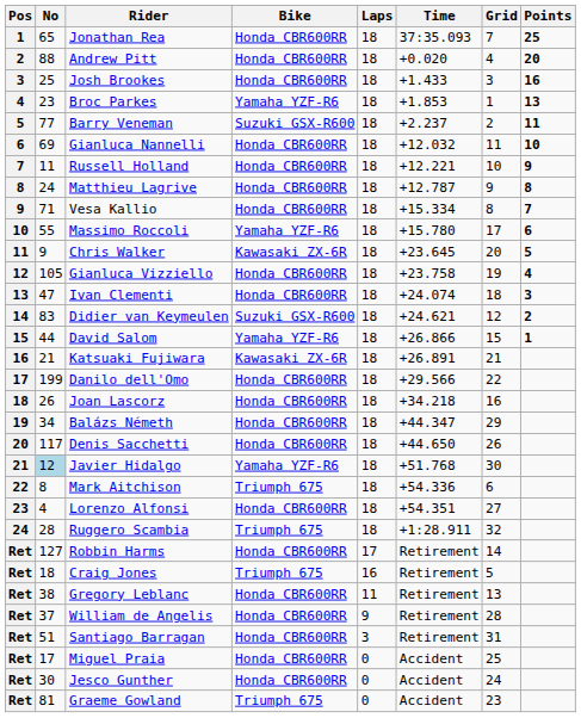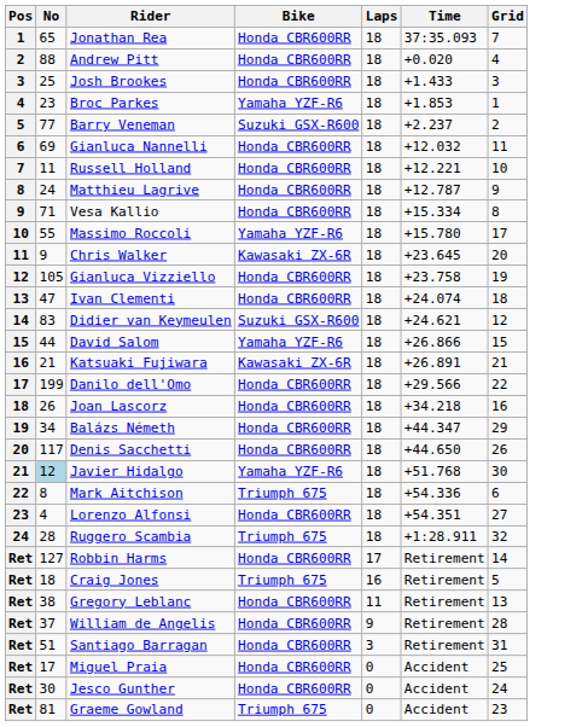- column: Points | 25 | 20 | 16 | 13 | 11 | 10 | 9 | 8 | 7 | 6 | 5 | 4 | 3 | 2 | 1
